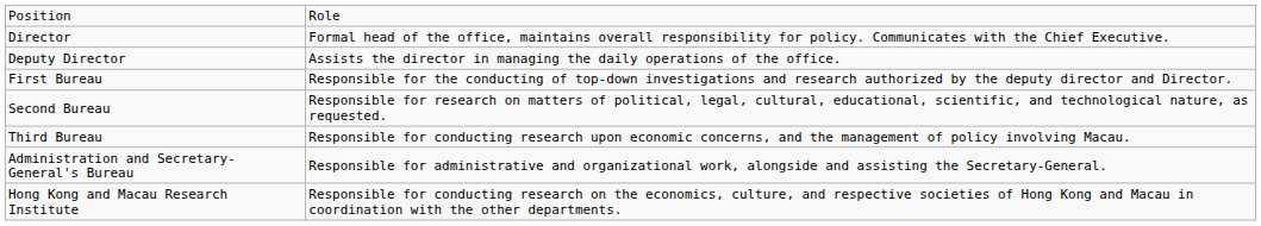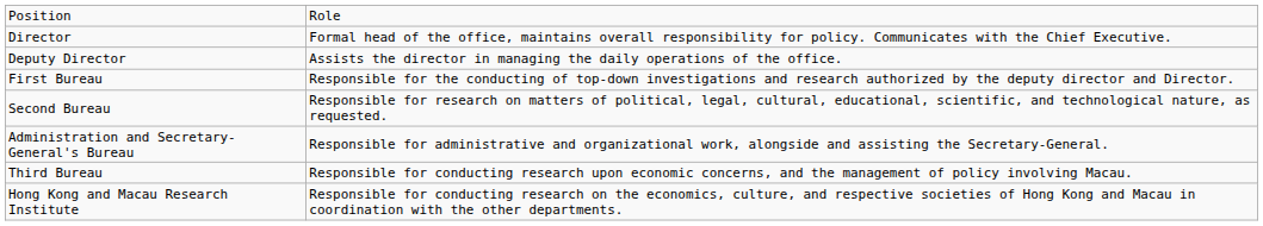rows swapped: Third Bureau <-> Administration and Secretary-General's Bureau
